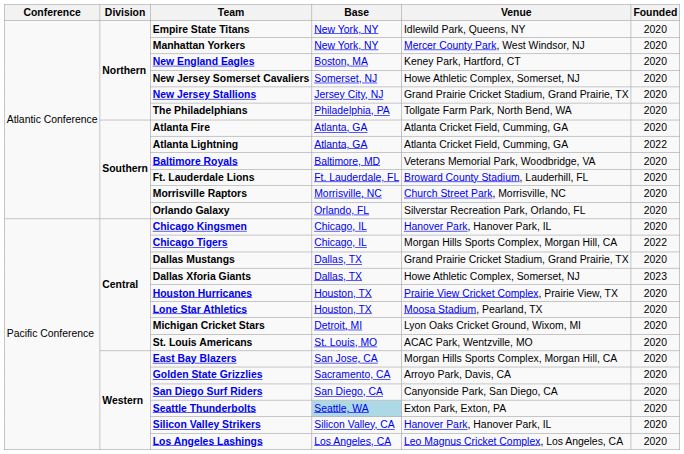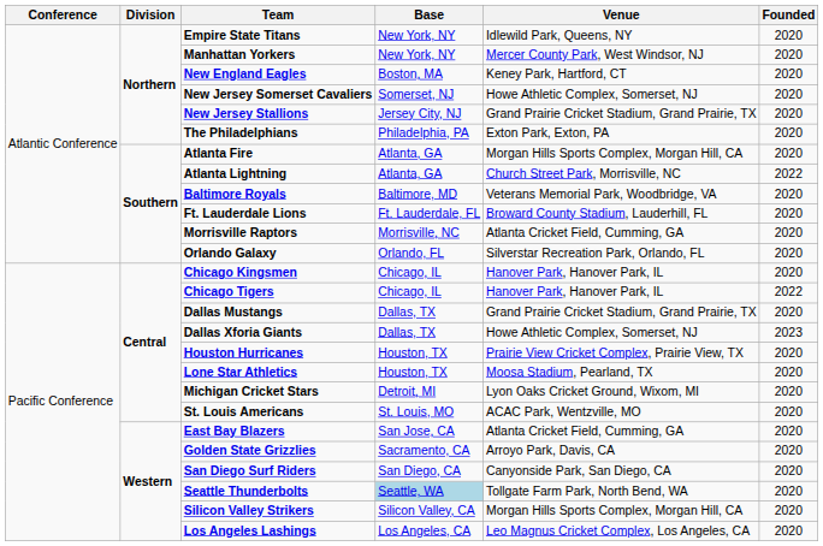The Philadelphians | Venue: Tollgate Farm Park, North Bend, WA -> Exton Park, Exton, PA
Atlanta Fire | Venue: Atlanta Cricket Field, Cumming, GA -> Morgan Hills Sports Complex, Morgan Hill, CA
Atlanta Lightning | Venue: Atlanta Cricket Field, Cumming, GA -> Church Street Park, Morrisville, NC
Morrisville Raptors | Venue: Church Street Park, Morrisville, NC -> Atlanta Cricket Field, Cumming, GA
Chicago Tigers | Venue: Morgan Hills Sports Complex, Morgan Hill, CA -> Hanover Park, Hanover Park, IL
East Bay Blazers | Venue: Morgan Hills Sports Complex, Morgan Hill, CA -> Atlanta Cricket Field, Cumming, GA
Seattle Thunderbolts | Venue: Exton Park, Exton, PA -> Tollgate Farm Park, North Bend, WA
Silicon Valley Strikers | Venue: Hanover Park, Hanover Park, IL -> Morgan Hills Sports Complex, Morgan Hill, CA
